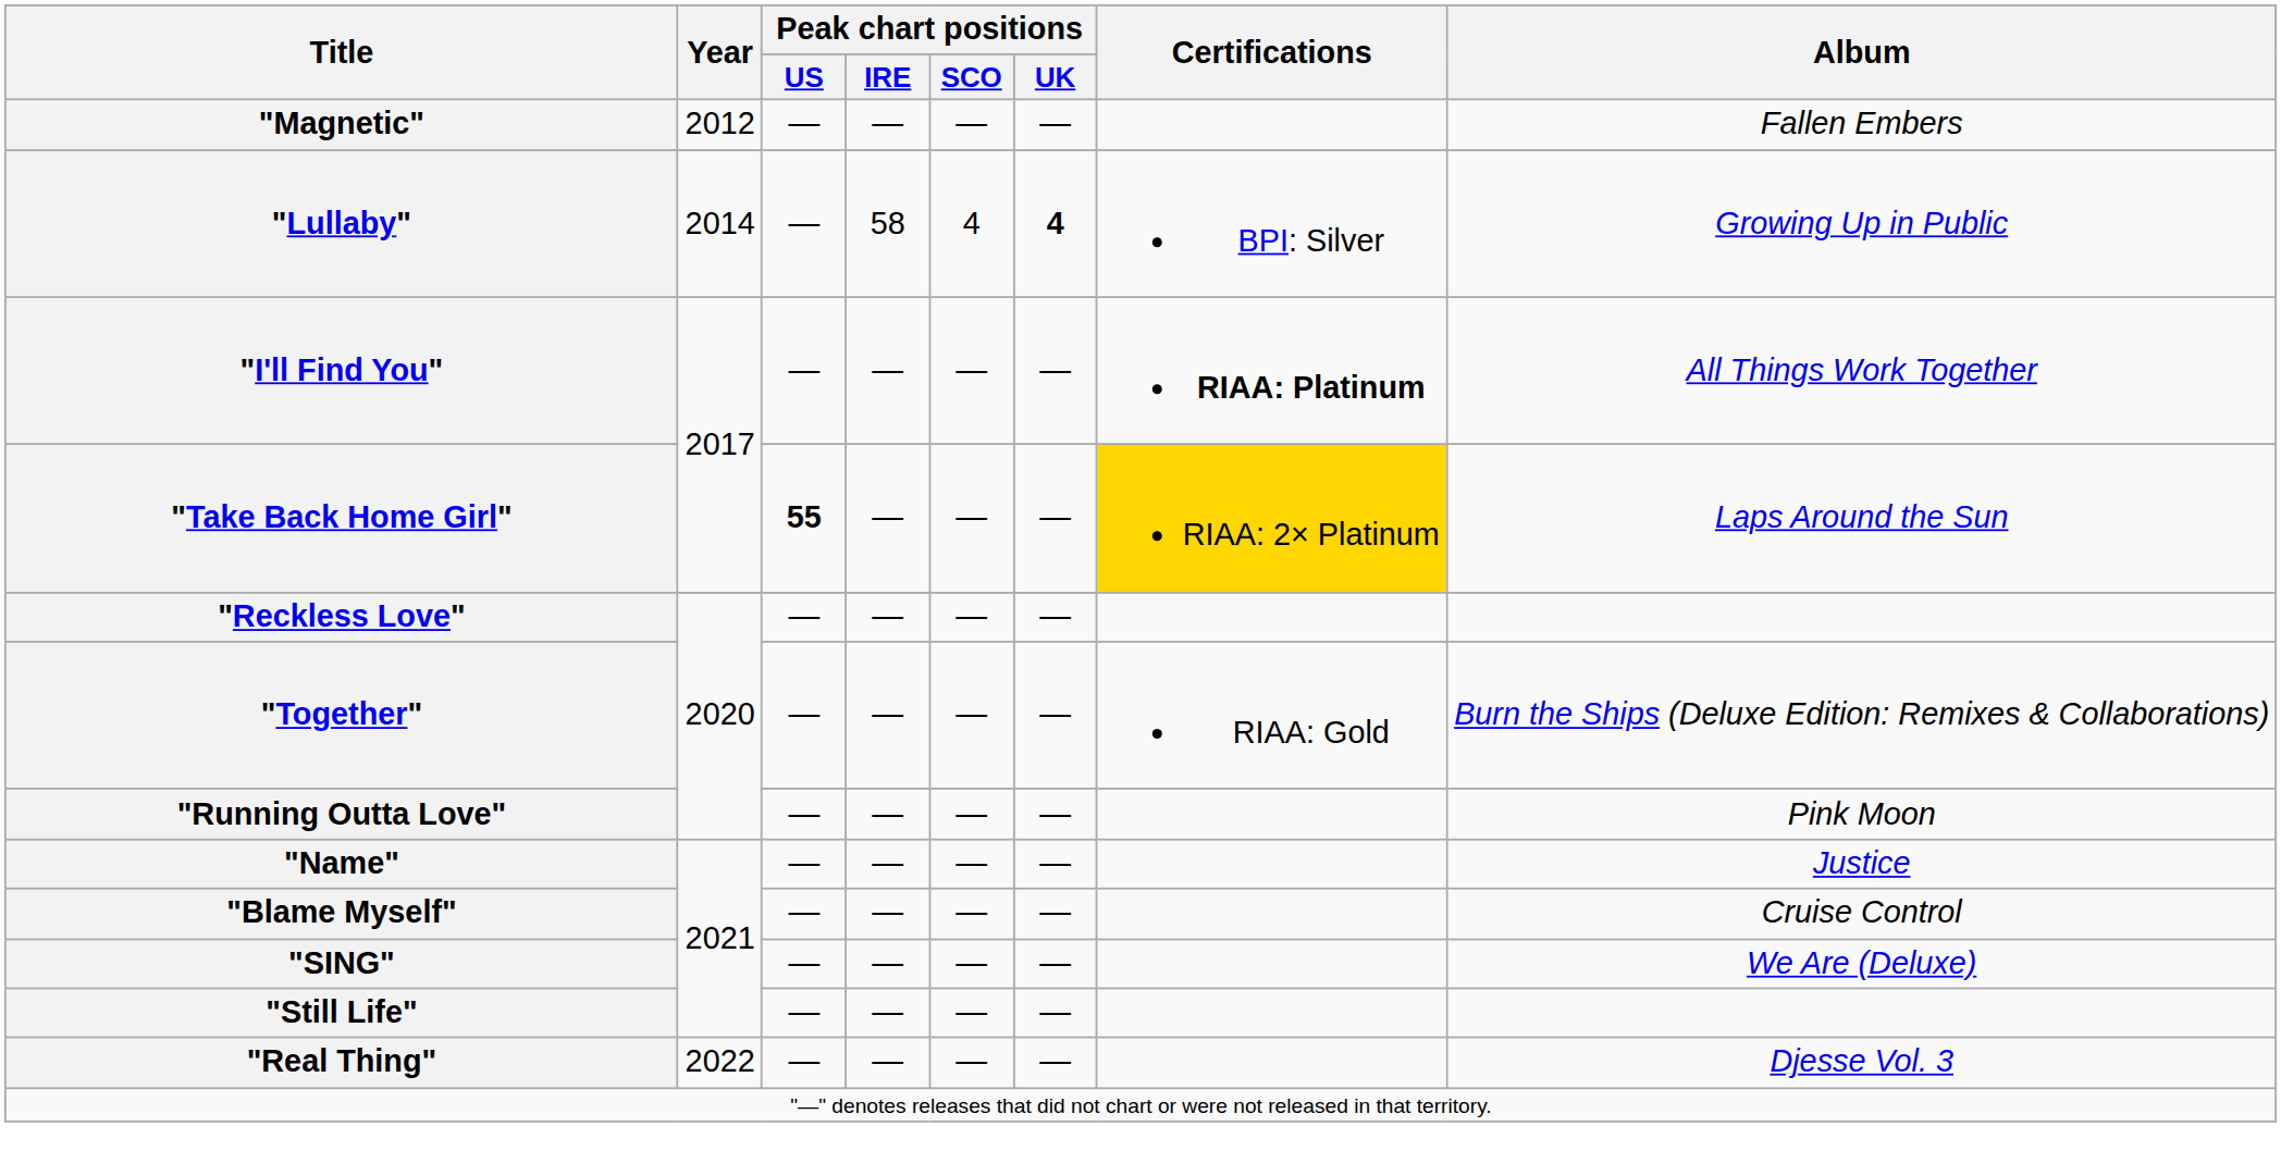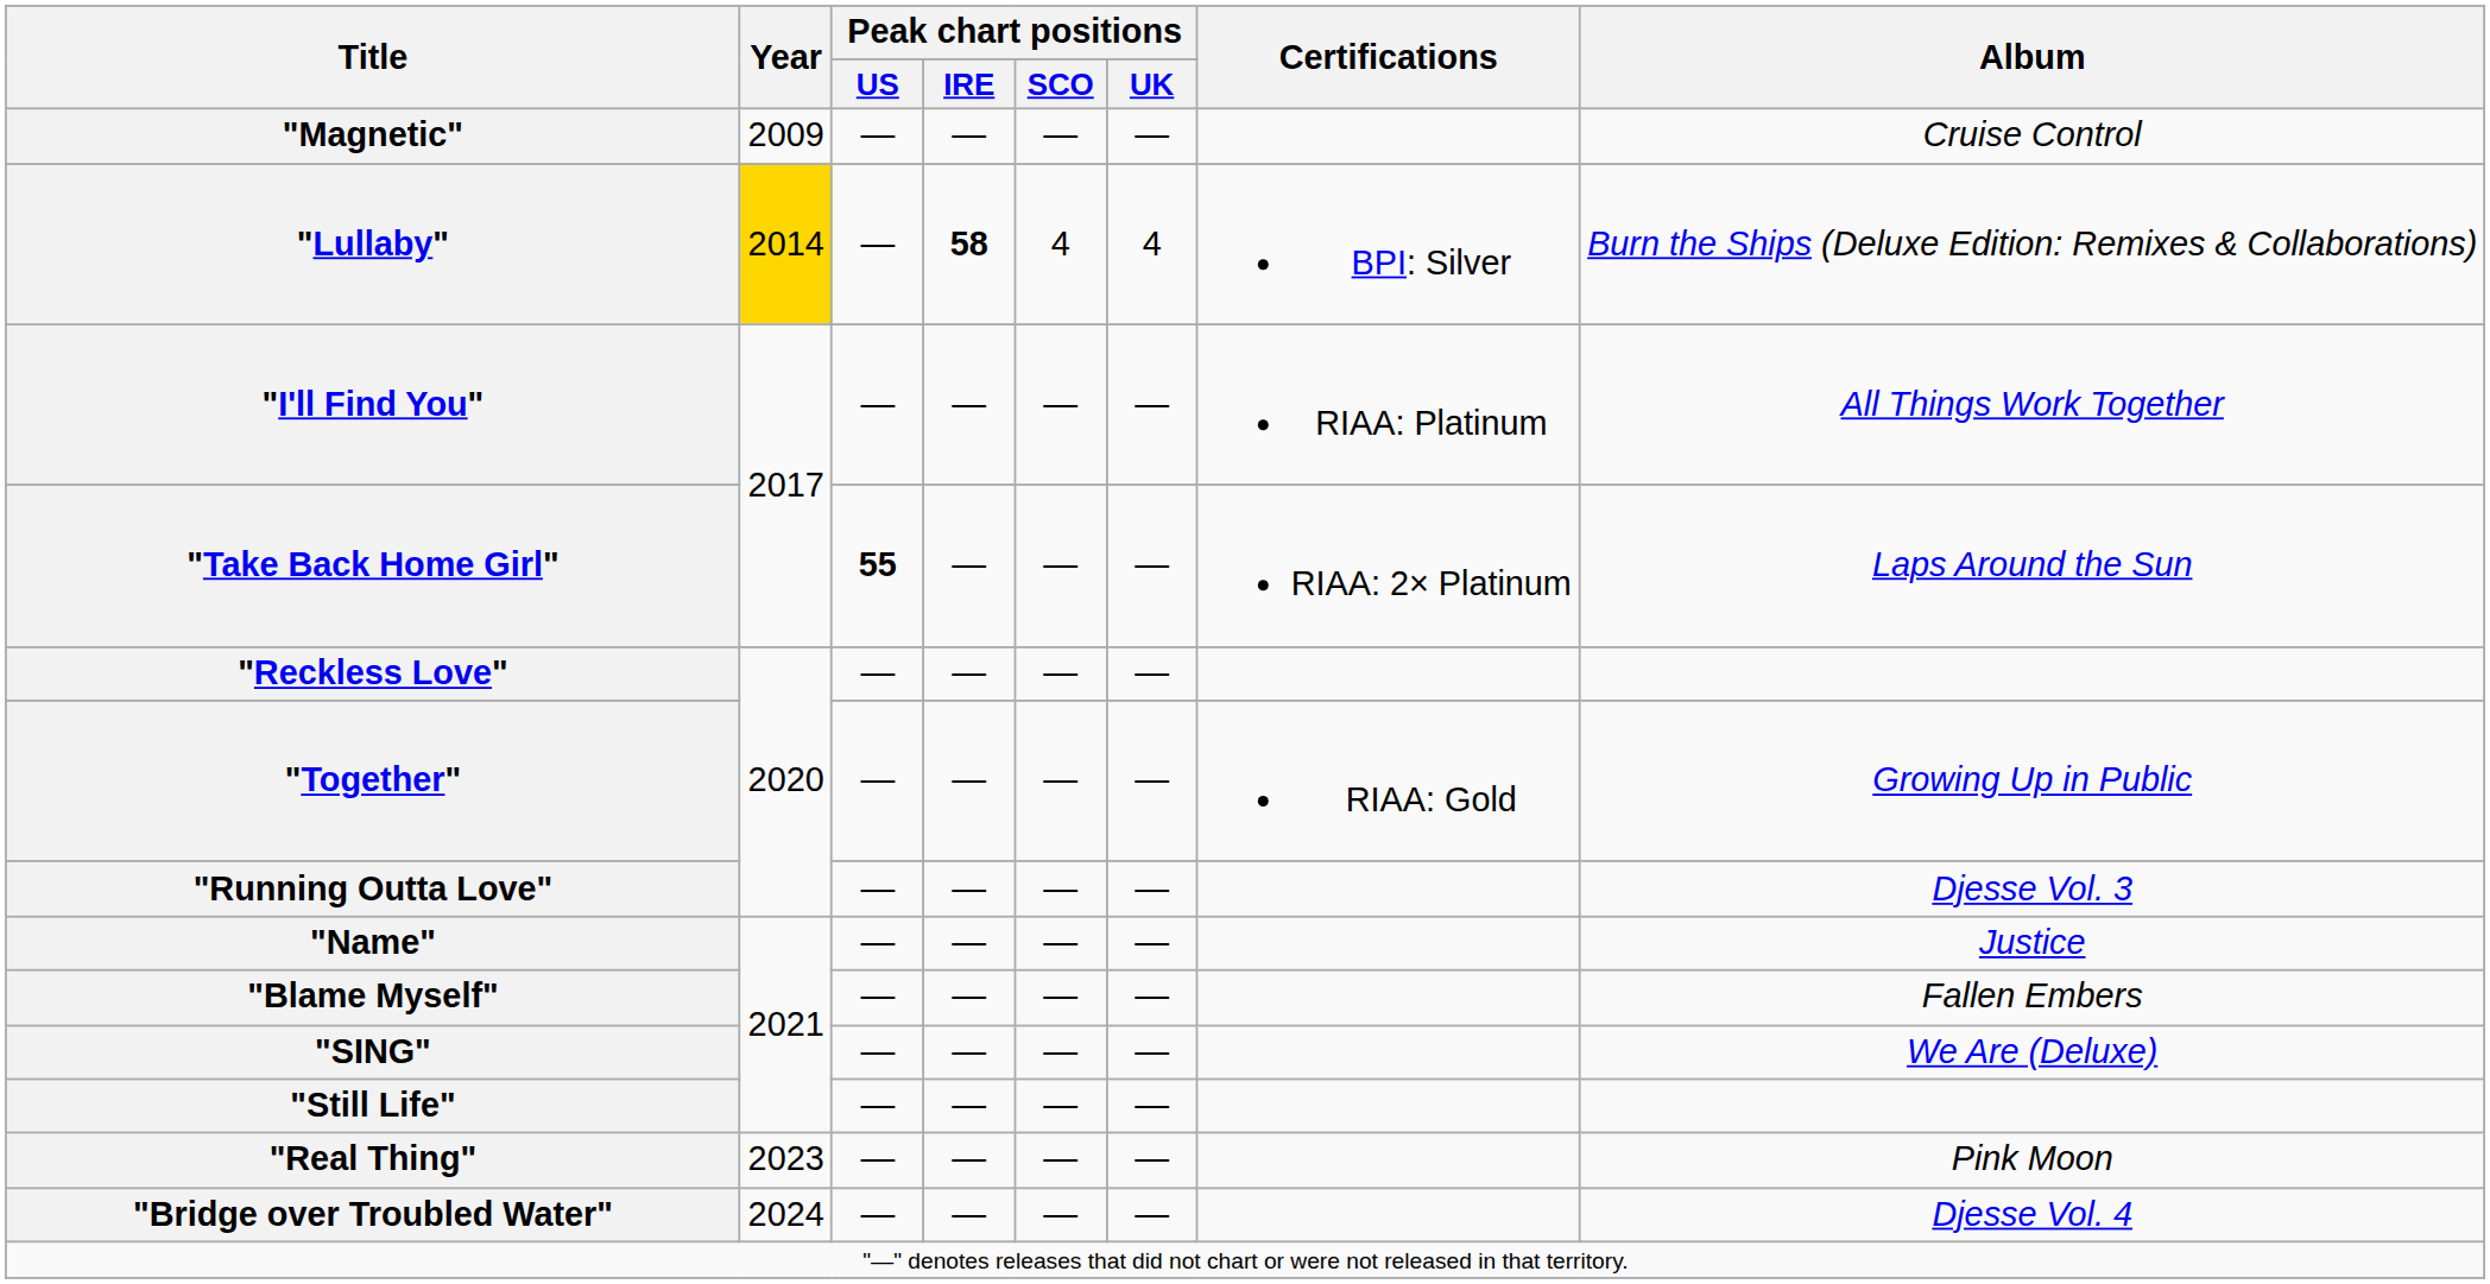"Magnetic" | Year: 2012 -> 2009
"Magnetic" | Album: Fallen Embers -> Cruise Control
"Lullaby" | Year: no background -> gold background
"Lullaby" | Peak chart positions / IRE: normal -> bold
"Lullaby" | Peak chart positions / UK: bold -> normal
"Lullaby" | Album: Growing Up in Public -> Burn the Ships (Deluxe Edition: Remixes & Collaborations)
"I'll Find You" | Certifications: bold -> normal
"Take Back Home Girl" | Certifications: gold background -> no background
"Together" | Album: Burn the Ships (Deluxe Edition: Remixes & Collaborations) -> Growing Up in Public
"Running Outta Love" | Album: Pink Moon -> Djesse Vol. 3
"Blame Myself" | Album: Cruise Control -> Fallen Embers
"Real Thing" | Year: 2022 -> 2023
"Real Thing" | Album: Djesse Vol. 3 -> Pink Moon
+ row: "Bridge over Troubled Water" | 2024 | — | — | — | — | Djesse Vol. 4
